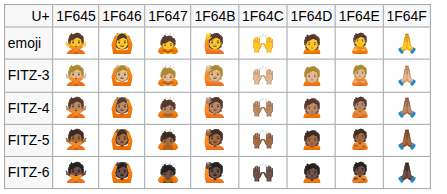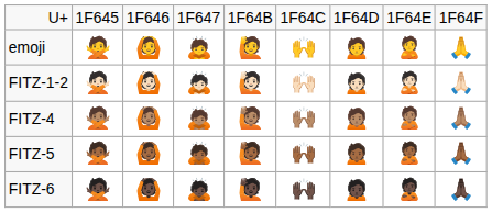+ row: FITZ-1-2 | 🙅🏻 | 🙆🏻 | 🙇🏻 | 🙋🏻 | 🙌🏻 | 🙍🏻 | 🙎🏻 | 🙏🏻
- row: FITZ-3 | 🙅🏼 | 🙆🏼 | 🙇🏼 | 🙋🏼 | 🙌🏼 | 🙍🏼 | 🙎🏼 | 🙏🏼
